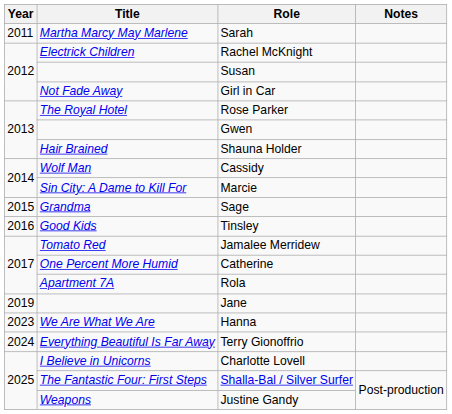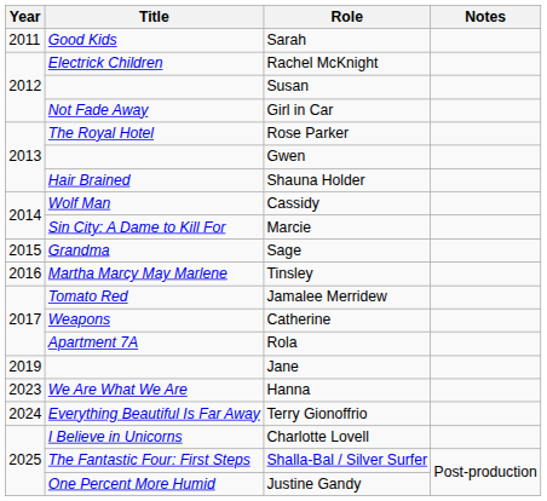Sarah | Title: Martha Marcy May Marlene -> Good Kids
Tinsley | Title: Good Kids -> Martha Marcy May Marlene
Catherine | Title: One Percent More Humid -> Weapons
Justine Gandy | Title: Weapons -> One Percent More Humid
